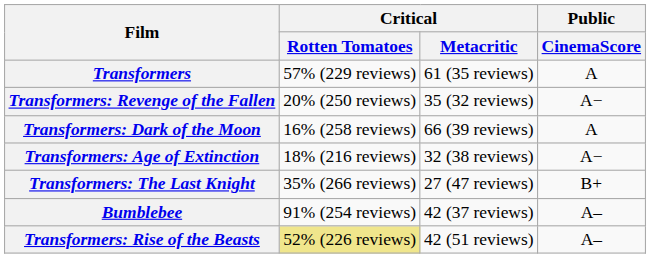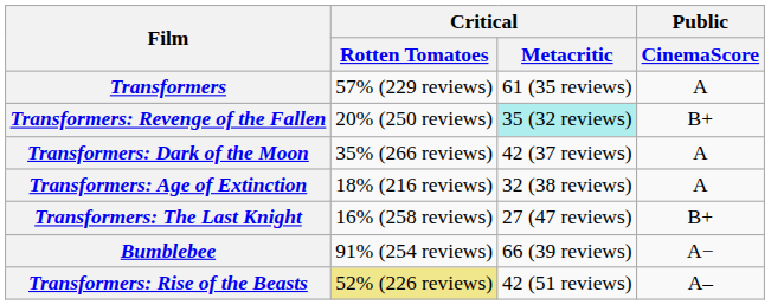Transformers: Revenge of the Fallen | Critical / Metacritic: no background -> paleturquoise background
Transformers: Revenge of the Fallen | Public / CinemaScore: A− -> B+
Transformers: Dark of the Moon | Critical / Rotten Tomatoes: 16% (258 reviews) -> 35% (266 reviews)
Transformers: Dark of the Moon | Critical / Metacritic: 66 (39 reviews) -> 42 (37 reviews)
Transformers: Age of Extinction | Public / CinemaScore: A− -> A
Transformers: The Last Knight | Critical / Rotten Tomatoes: 35% (266 reviews) -> 16% (258 reviews)
Bumblebee | Critical / Metacritic: 42 (37 reviews) -> 66 (39 reviews)
Bumblebee | Public / CinemaScore: A– -> A−
